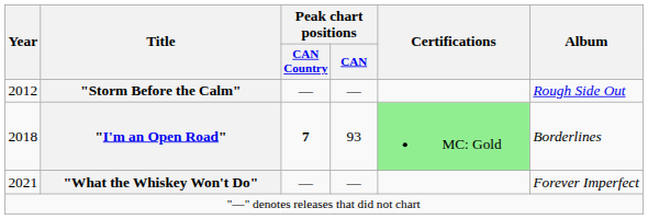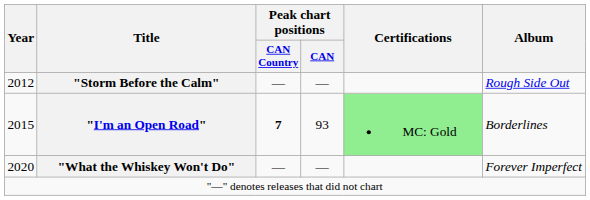"I'm an Open Road" | Year: 2018 -> 2015
"What the Whiskey Won't Do" | Year: 2021 -> 2020
